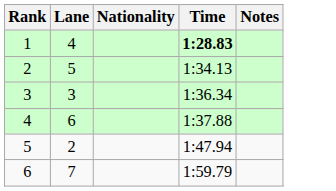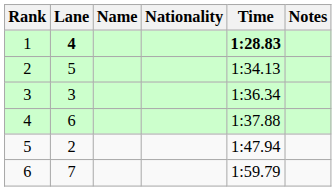+ column: Name
1 | Lane: normal -> bold
